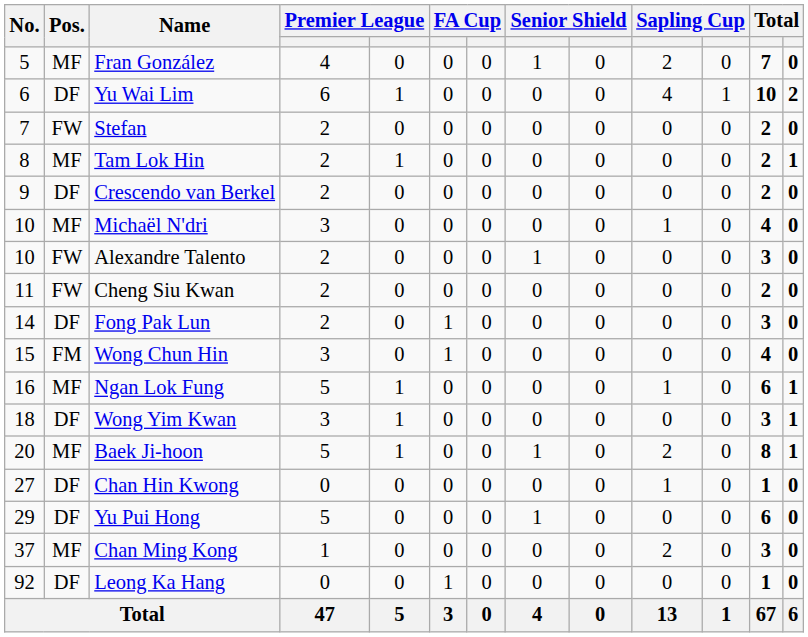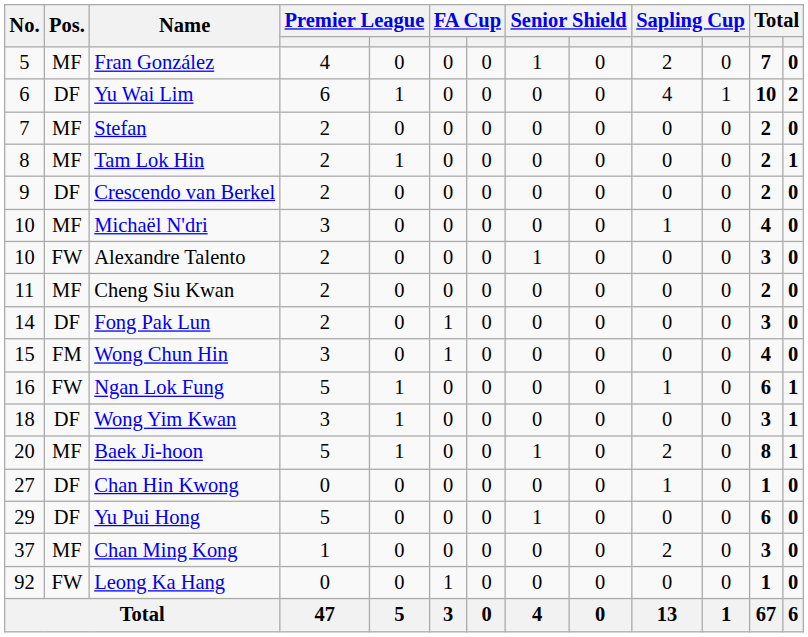Stefan | Pos.: FW -> MF
Cheng Siu Kwan | Pos.: FW -> MF
Ngan Lok Fung | Pos.: MF -> FW
Leong Ka Hang | Pos.: DF -> FW
